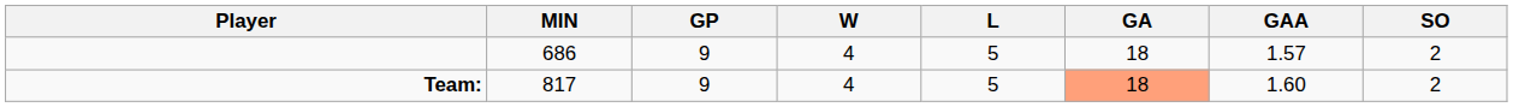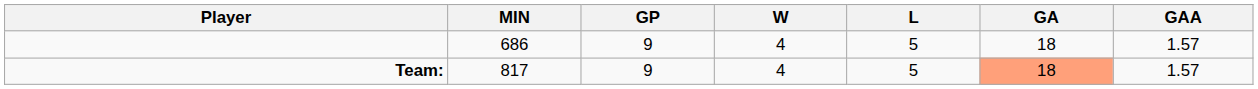- column: SO | 2 | 2
Team: | GAA: 1.60 -> 1.57
